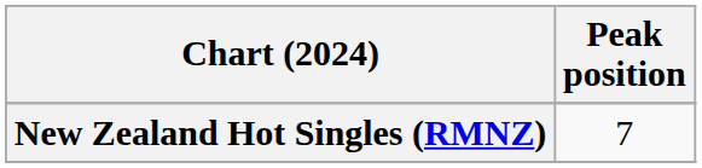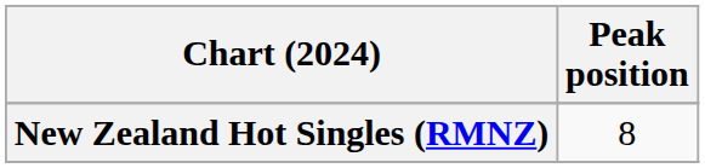New Zealand Hot Singles (RMNZ) | Peak position: 7 -> 8
